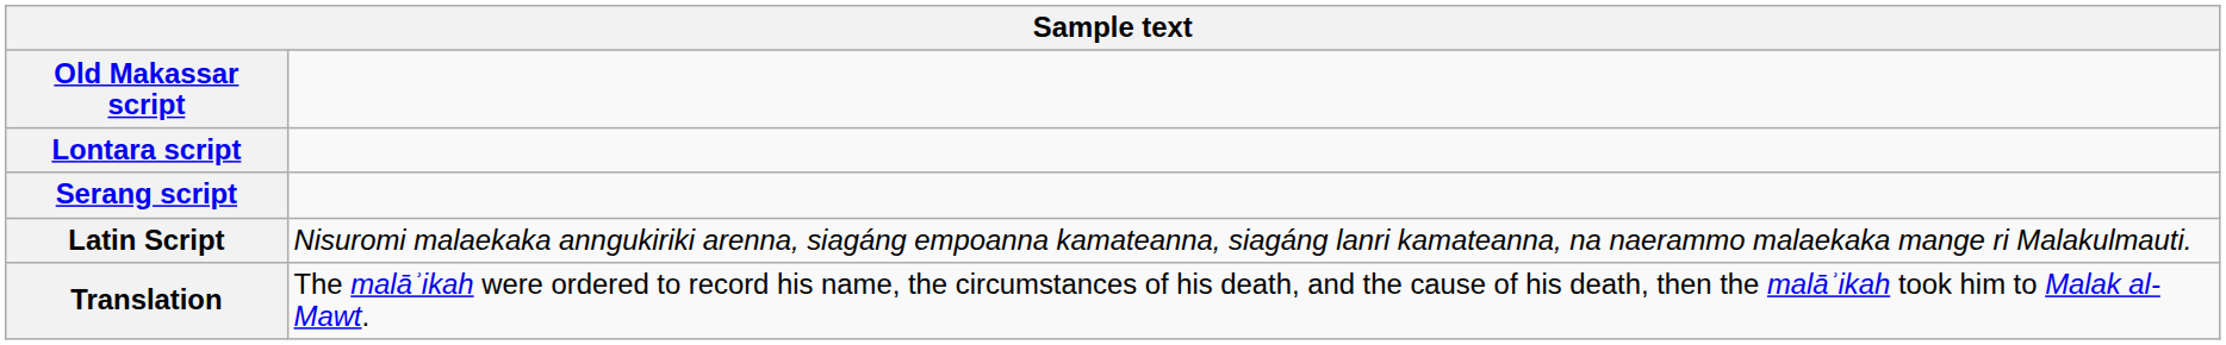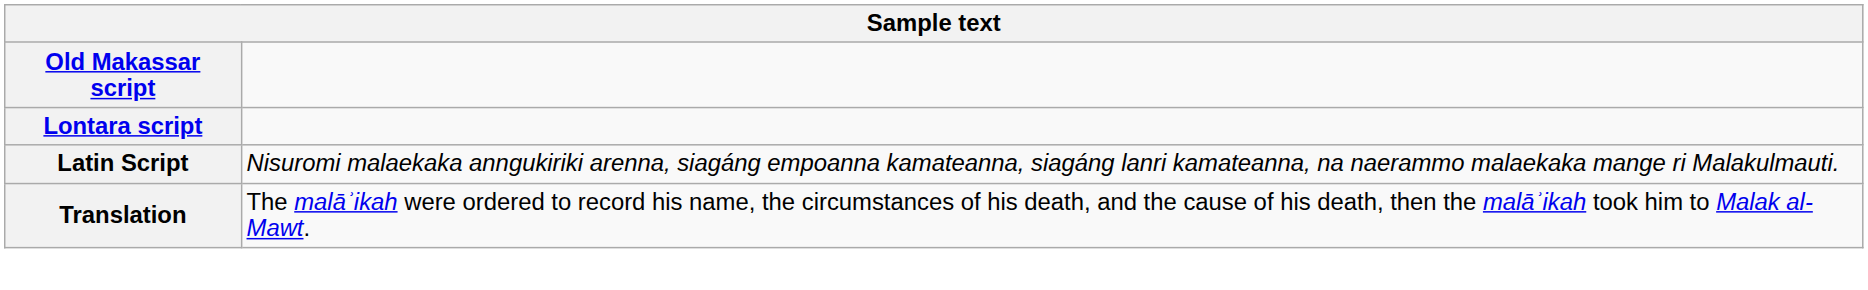- row: Serang script
